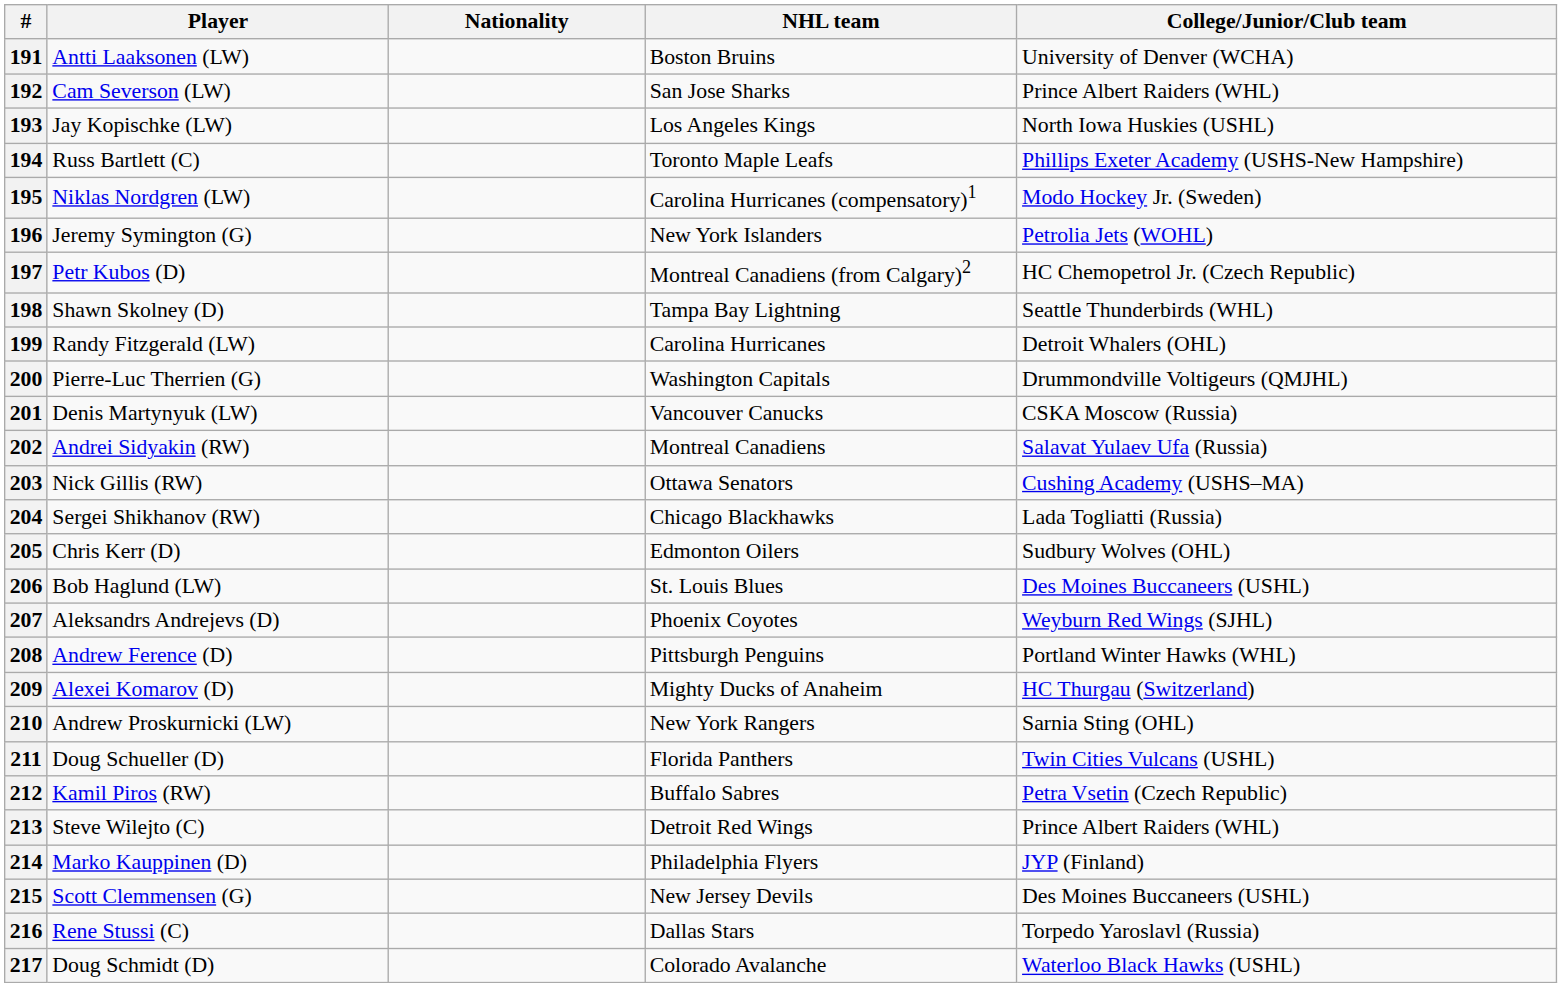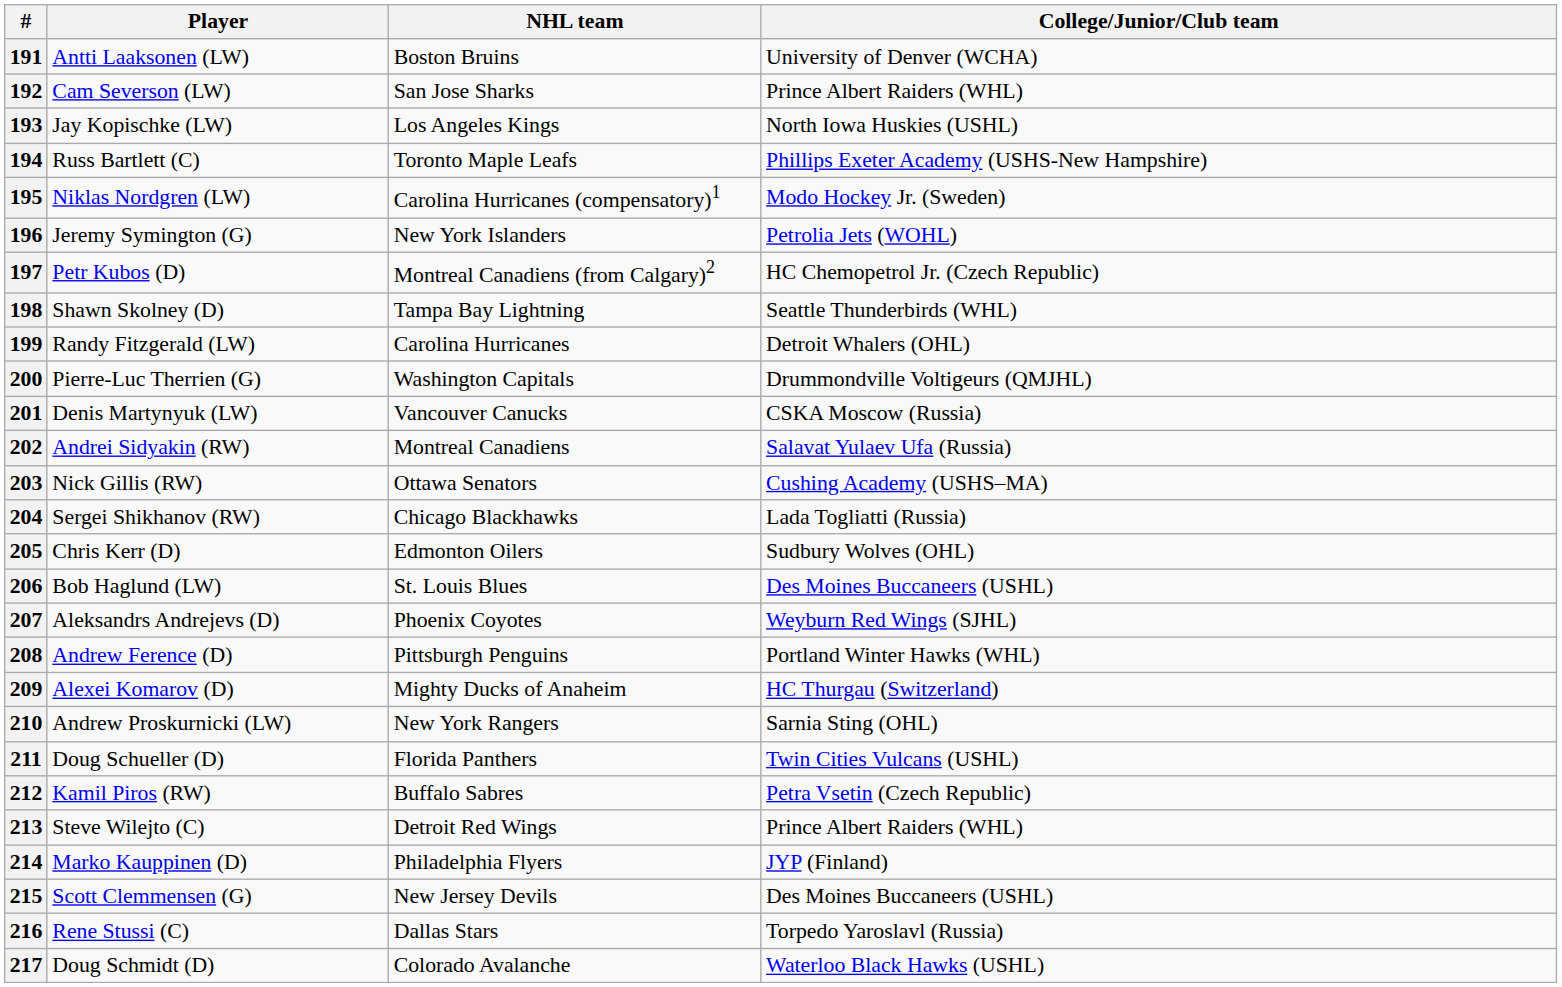- column: Nationality
